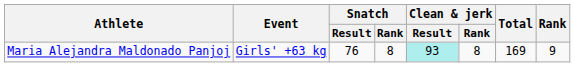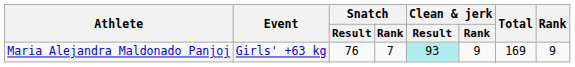Maria Alejandra Maldonado Panjoj | Snatch / Rank: 8 -> 7
Maria Alejandra Maldonado Panjoj | Clean & jerk / Rank: 8 -> 9
